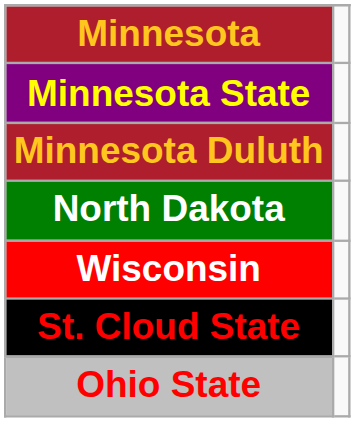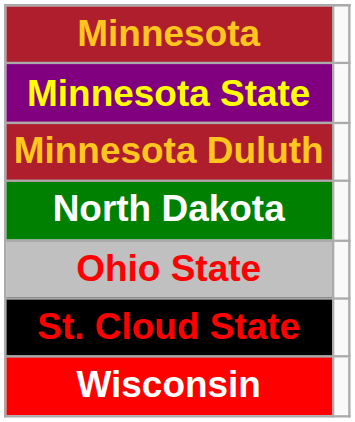rows swapped: Ohio State <-> Wisconsin
